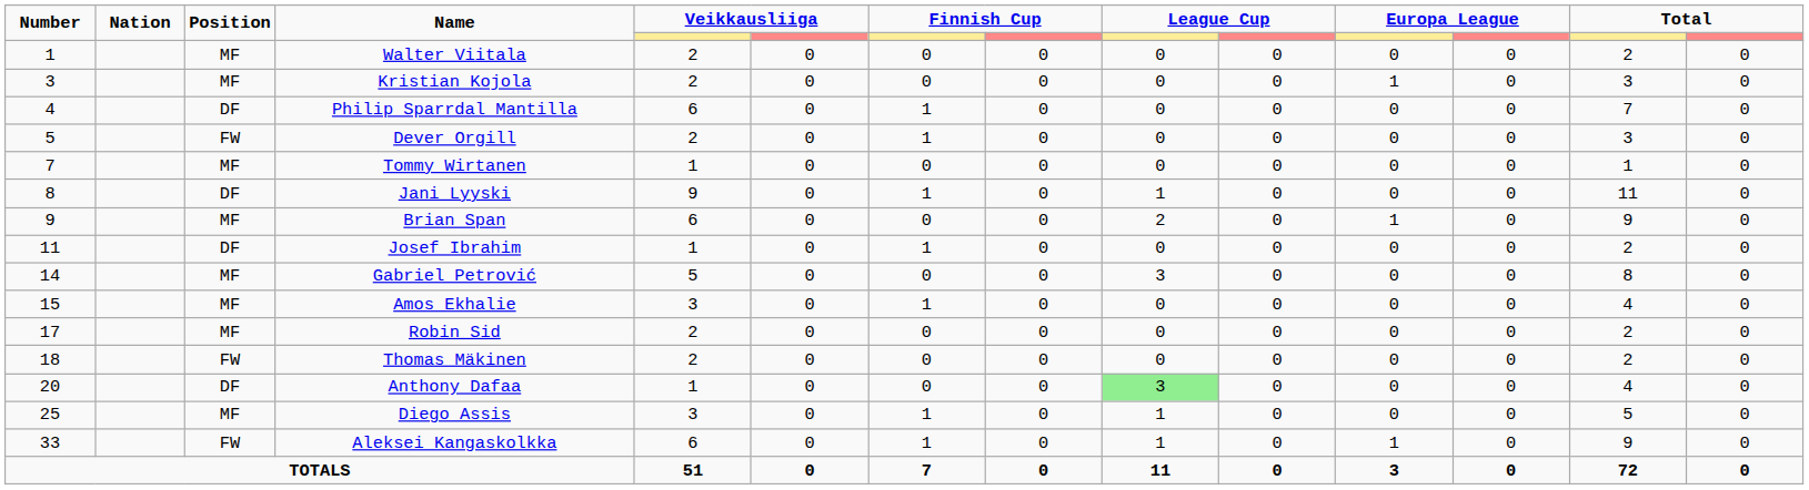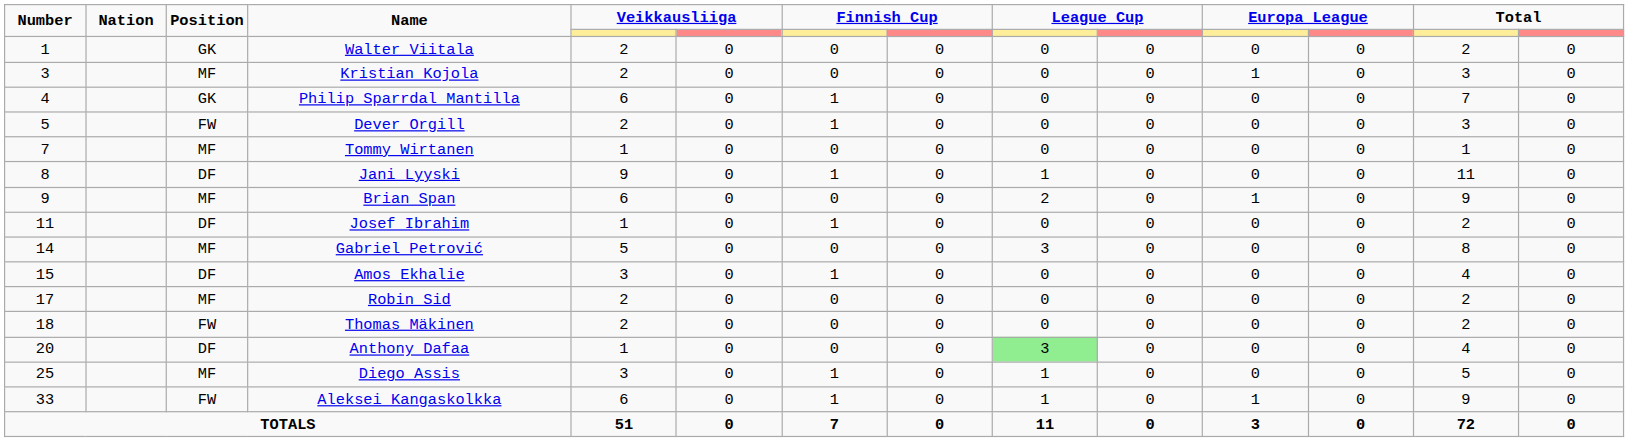Walter Viitala | Position: MF -> GK
Philip Sparrdal Mantilla | Position: DF -> GK
Amos Ekhalie | Position: MF -> DF
